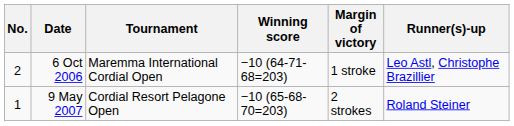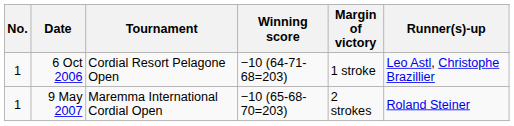6 Oct 2006 | No.: 2 -> 1
6 Oct 2006 | Tournament: Maremma International Cordial Open -> Cordial Resort Pelagone Open
9 May 2007 | Tournament: Cordial Resort Pelagone Open -> Maremma International Cordial Open
